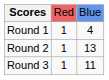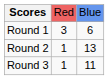Round 1 | column 2: 1 -> 3
Round 1 | column 3: 4 -> 6
